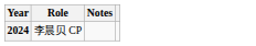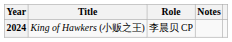+ column: Title | King of Hawkers (小贩之王)
